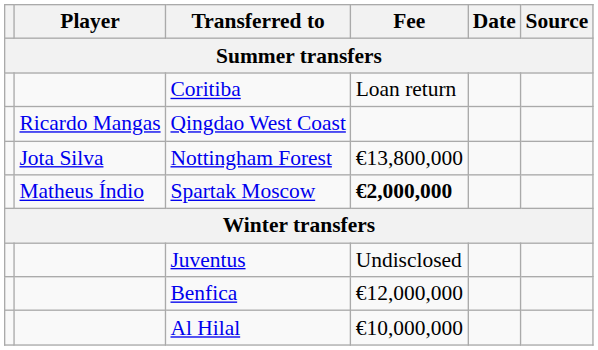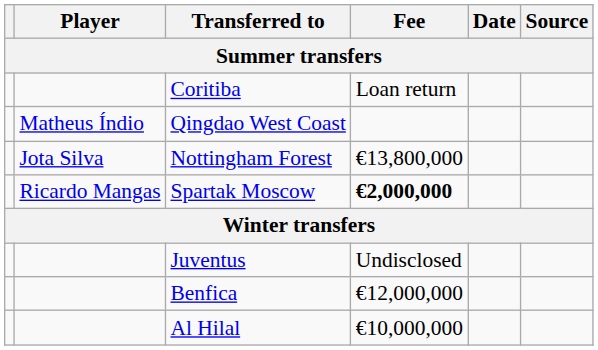Qingdao West Coast | Player: Ricardo Mangas -> Matheus Índio
Spartak Moscow | Player: Matheus Índio -> Ricardo Mangas
